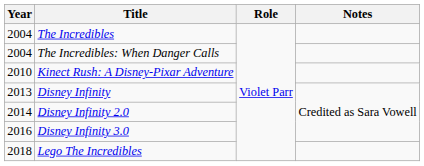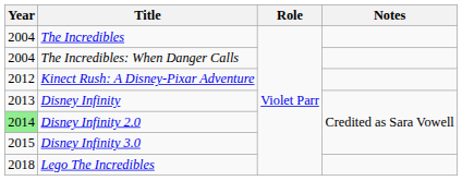Kinect Rush: A Disney-Pixar Adventure | Year: 2010 -> 2012
Disney Infinity 2.0 | Year: no background -> lightgreen background
Disney Infinity 3.0 | Year: 2016 -> 2015
